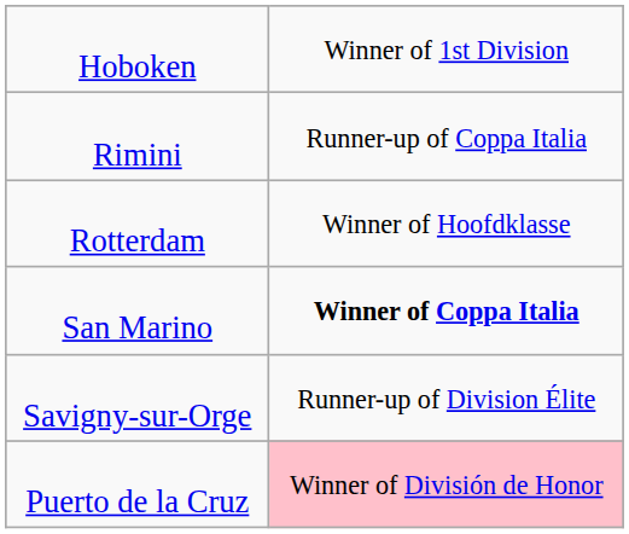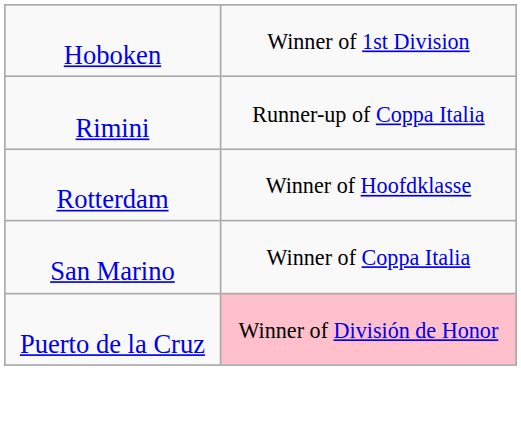San Marino | column 2: bold -> normal
- row: Savigny-sur-Orge | Runner-up of Division Élite
